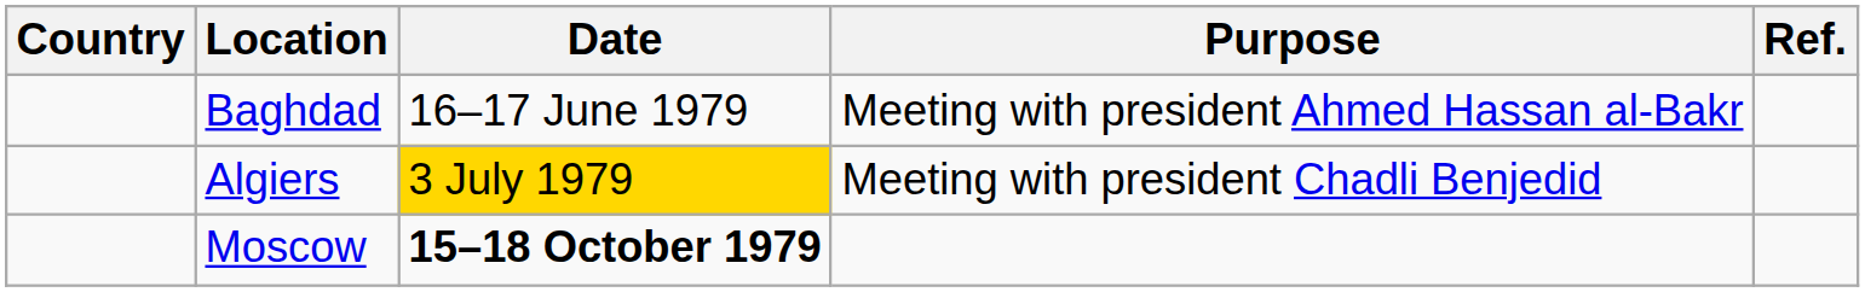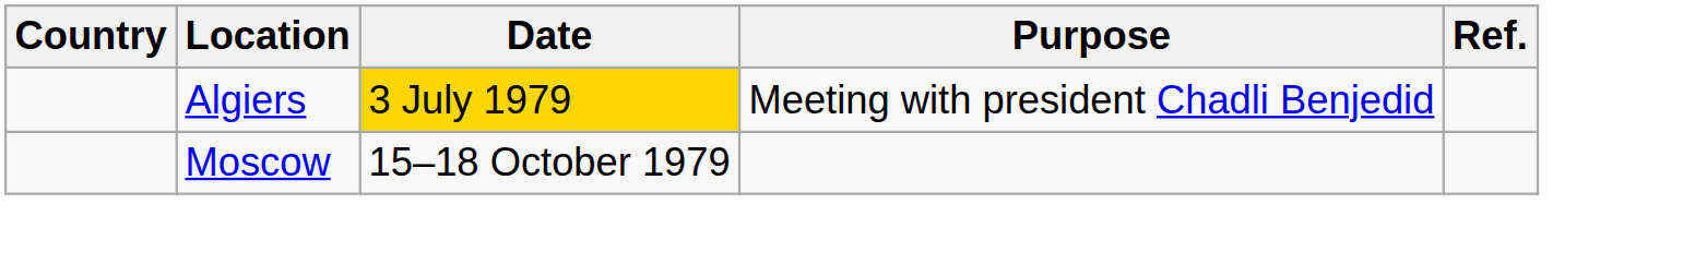- row: Baghdad | 16–17 June 1979 | Meeting with president Ahmed Hassan al-Bakr
Moscow | Date: bold -> normal
